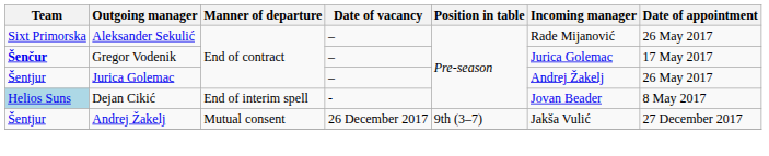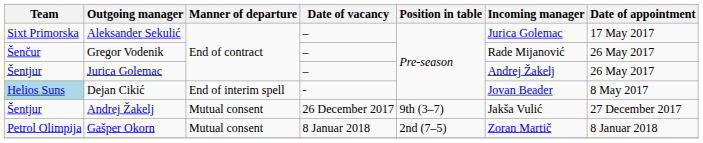Aleksander Sekulić | Incoming manager: Rade Mijanović -> Jurica Golemac
Aleksander Sekulić | Date of appointment: 26 May 2017 -> 17 May 2017
Gregor Vodenik | Team: bold -> normal
Gregor Vodenik | Incoming manager: Jurica Golemac -> Rade Mijanović
Gregor Vodenik | Date of appointment: 17 May 2017 -> 26 May 2017
+ row: Petrol Olimpija | Gašper Okorn | Mutual consent | 8 Januar 2018 | 2nd (7–5) | Zoran Martič | 8 Januar 2018
